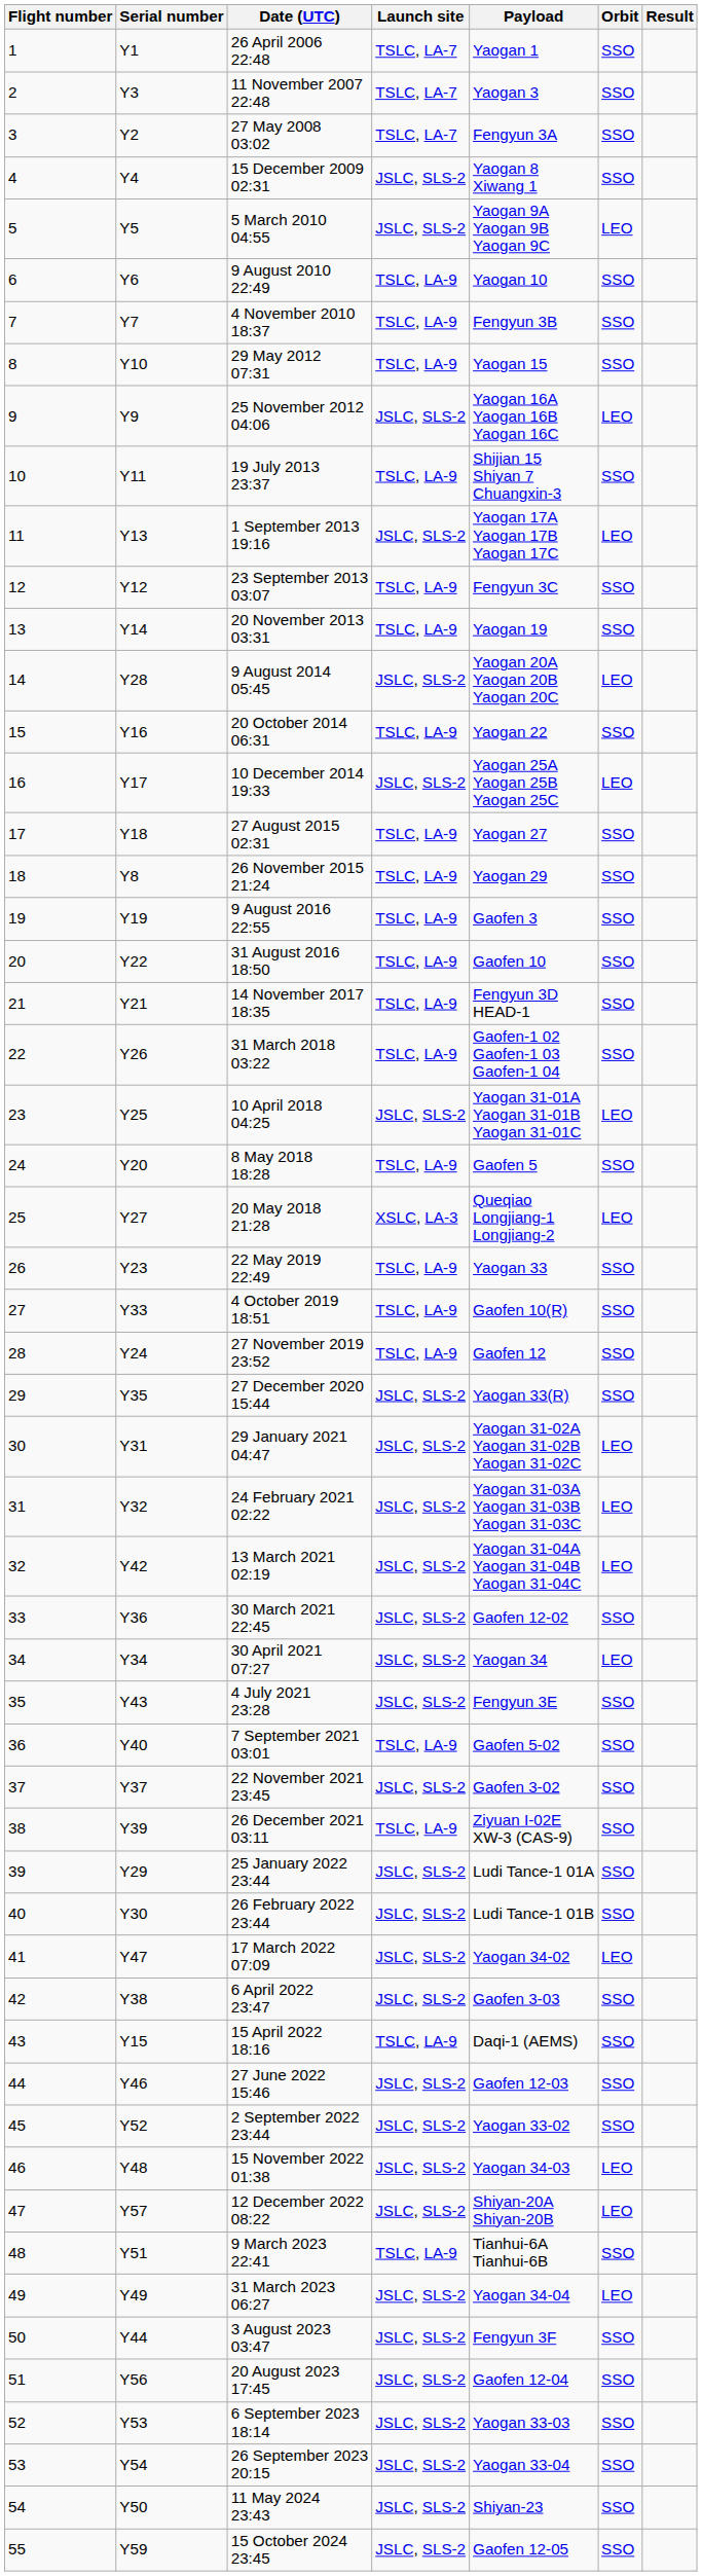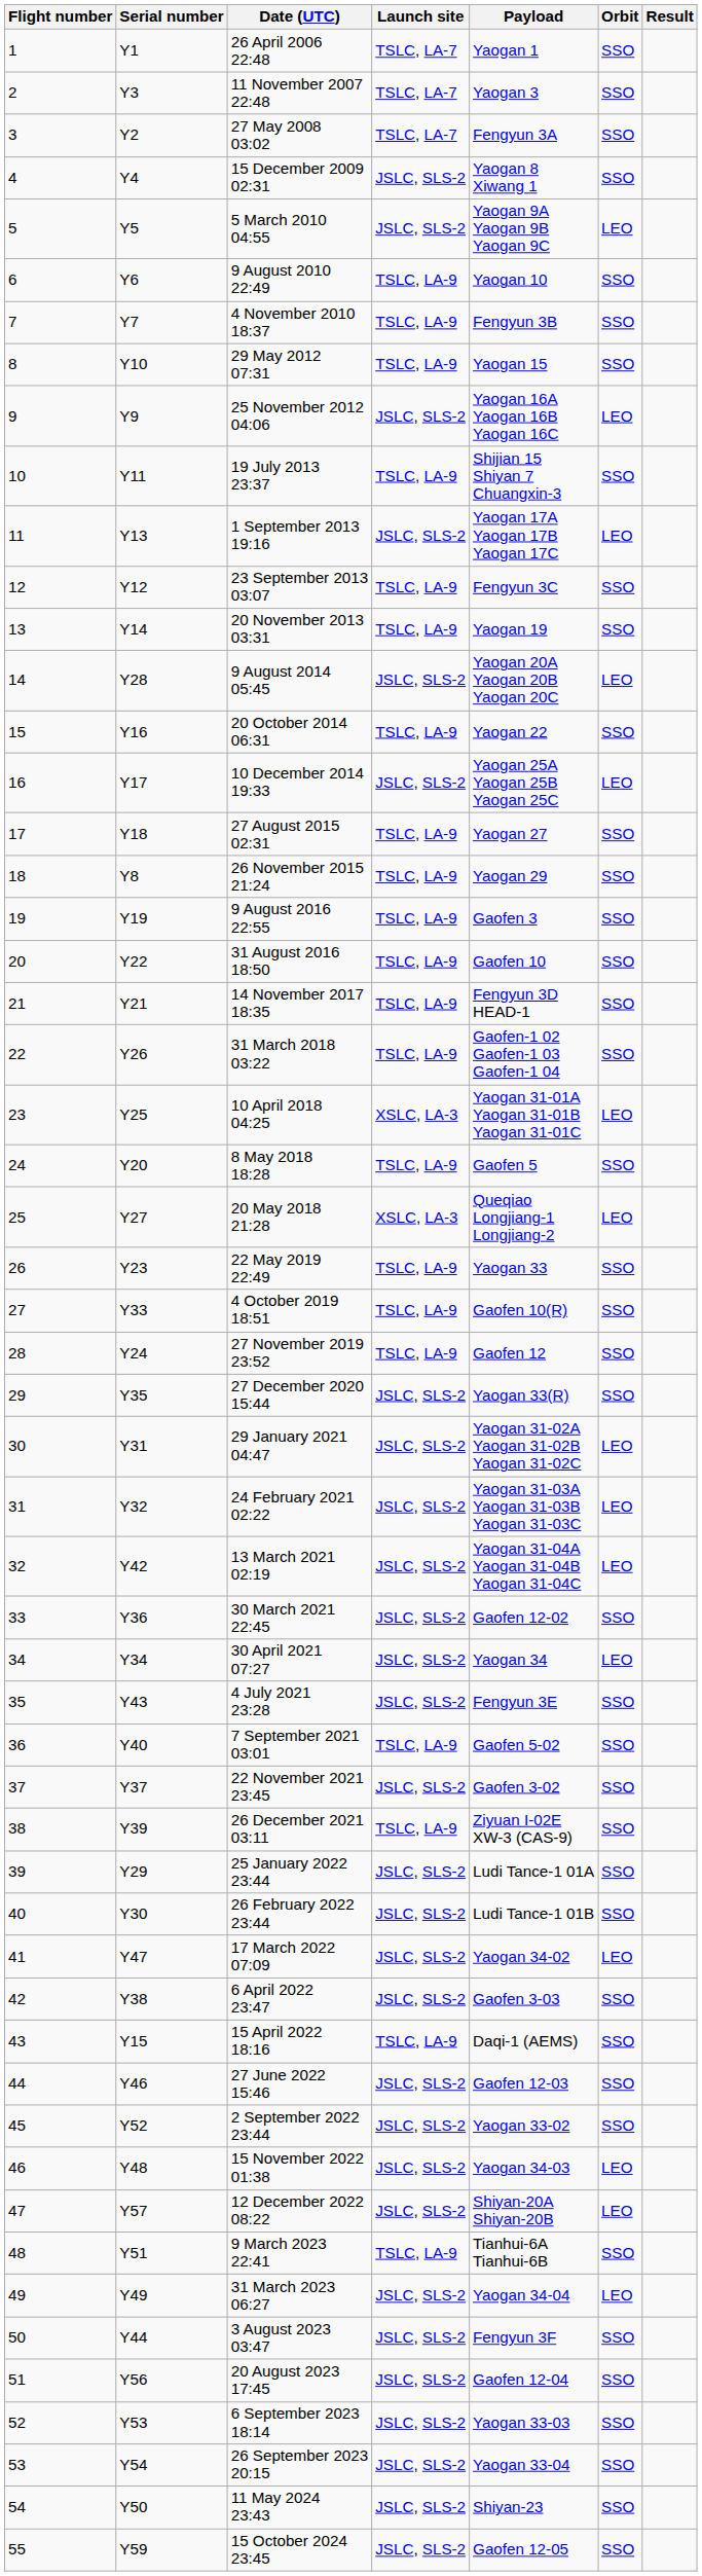10 April 2018 04:25 | Launch site: JSLC, SLS-2 -> XSLC, LA-3
